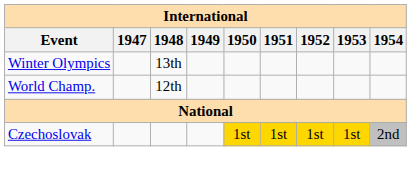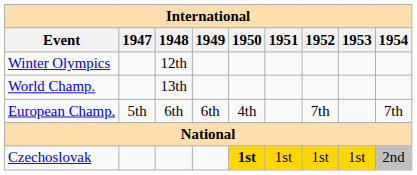Winter Olympics | 1948: 13th -> 12th
World Champ. | 1948: 12th -> 13th
+ row: European Champ. | 5th | 6th | 6th | 4th | 7th | 7th
Czechoslovak | 1950: normal -> bold
